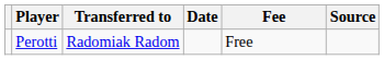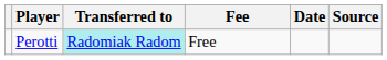columns swapped: Fee <-> Date
Perotti | Transferred to: no background -> paleturquoise background
